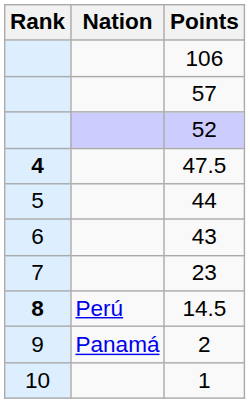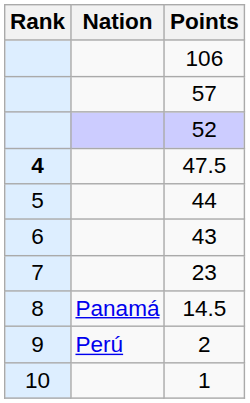14.5 | Rank: bold -> normal
14.5 | Nation: Perú -> Panamá
2 | Nation: Panamá -> Perú
